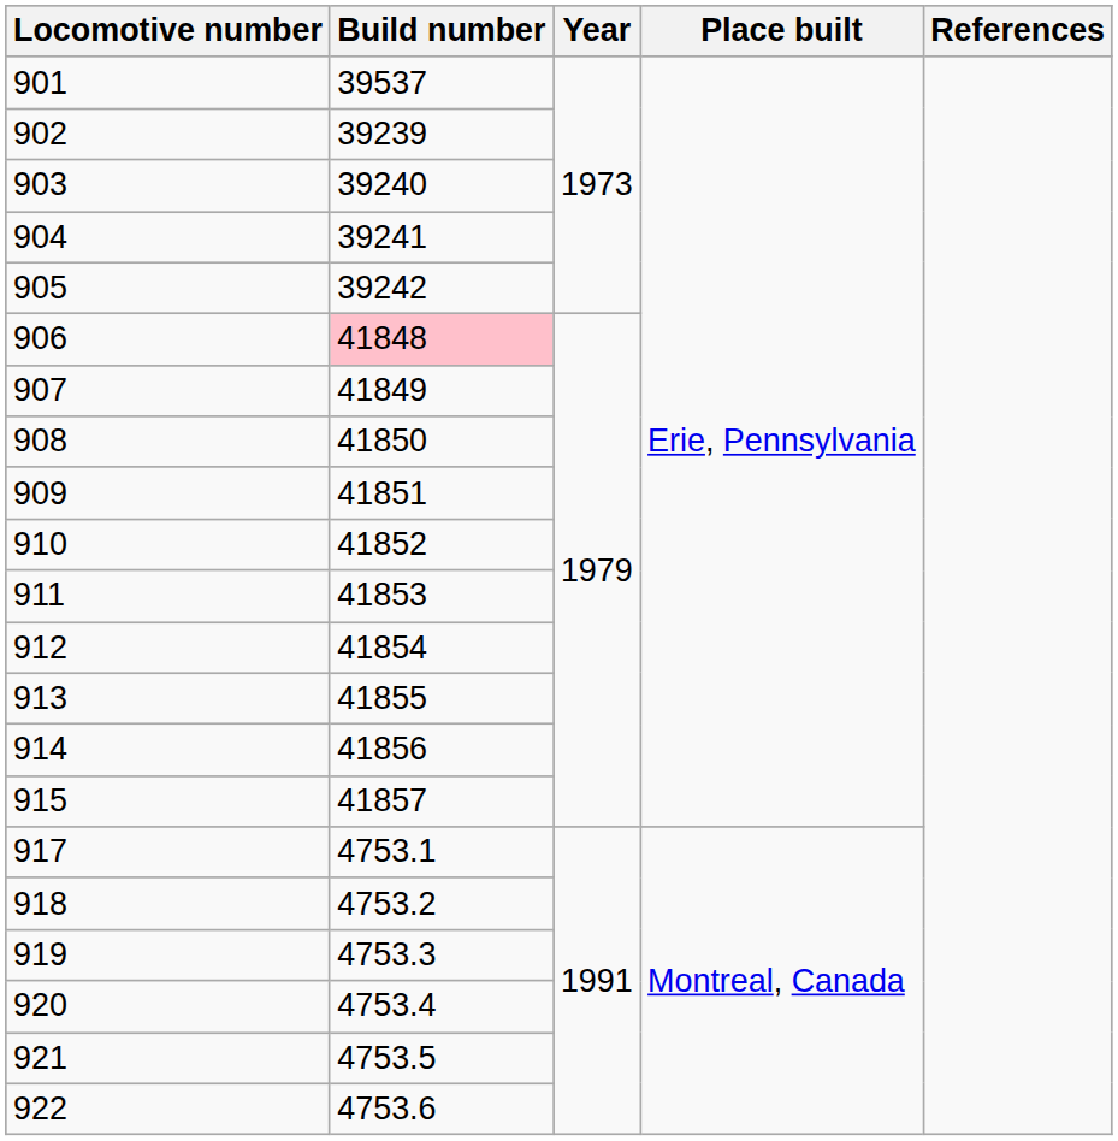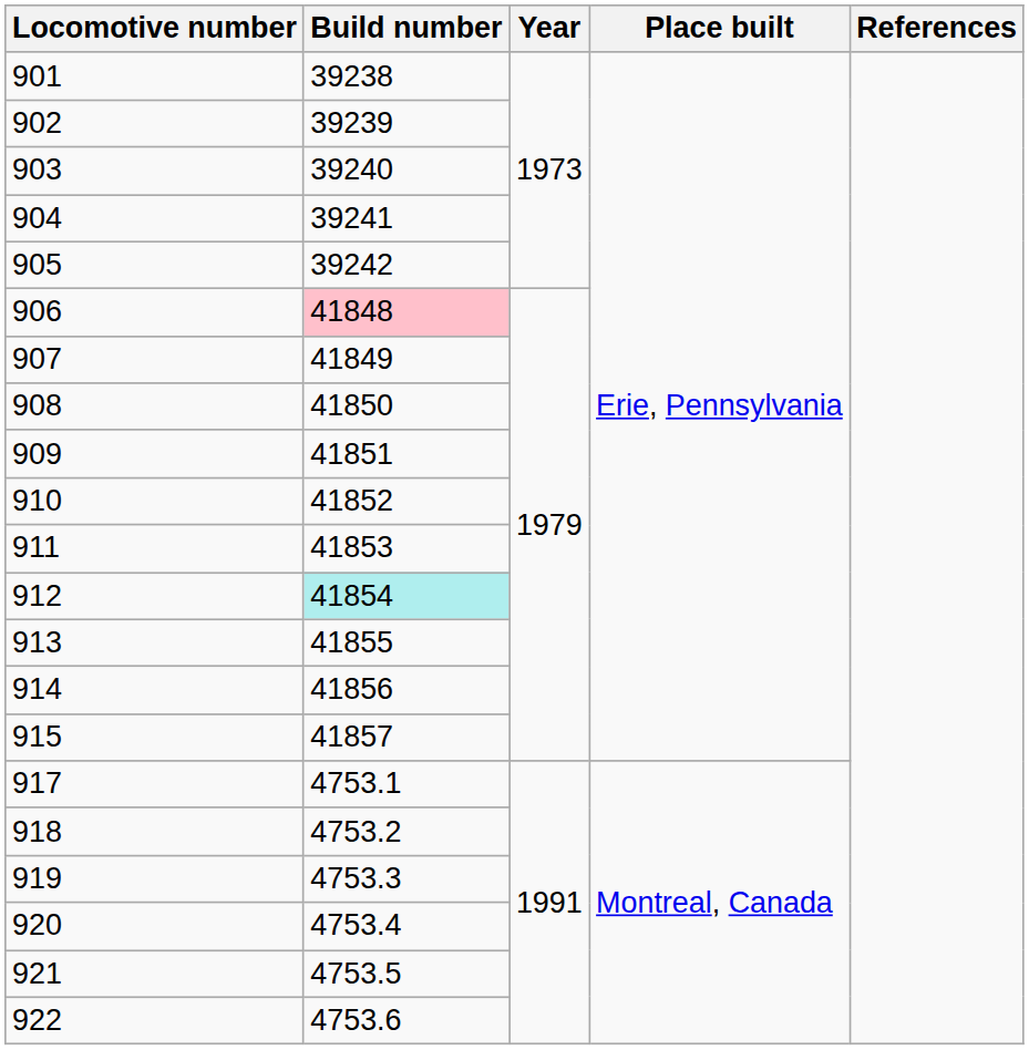901 | Build number: 39537 -> 39238
912 | Build number: no background -> paleturquoise background
